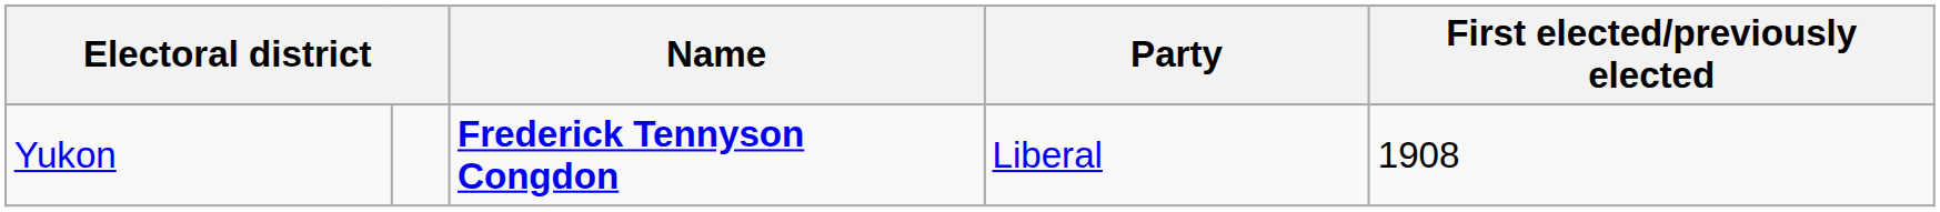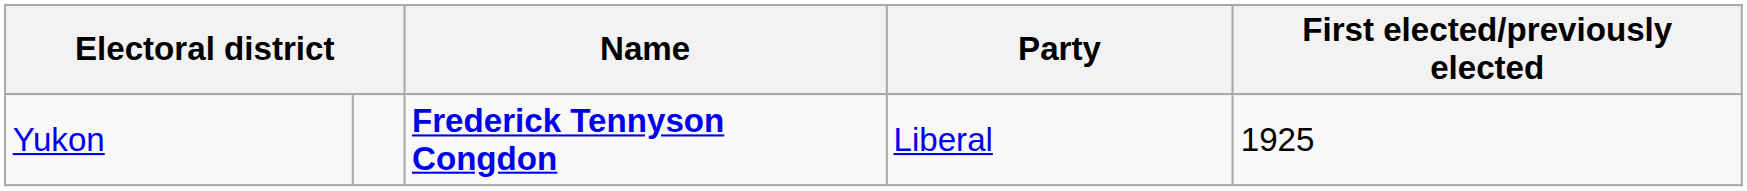Yukon | First elected/previously elected: 1908 -> 1925
